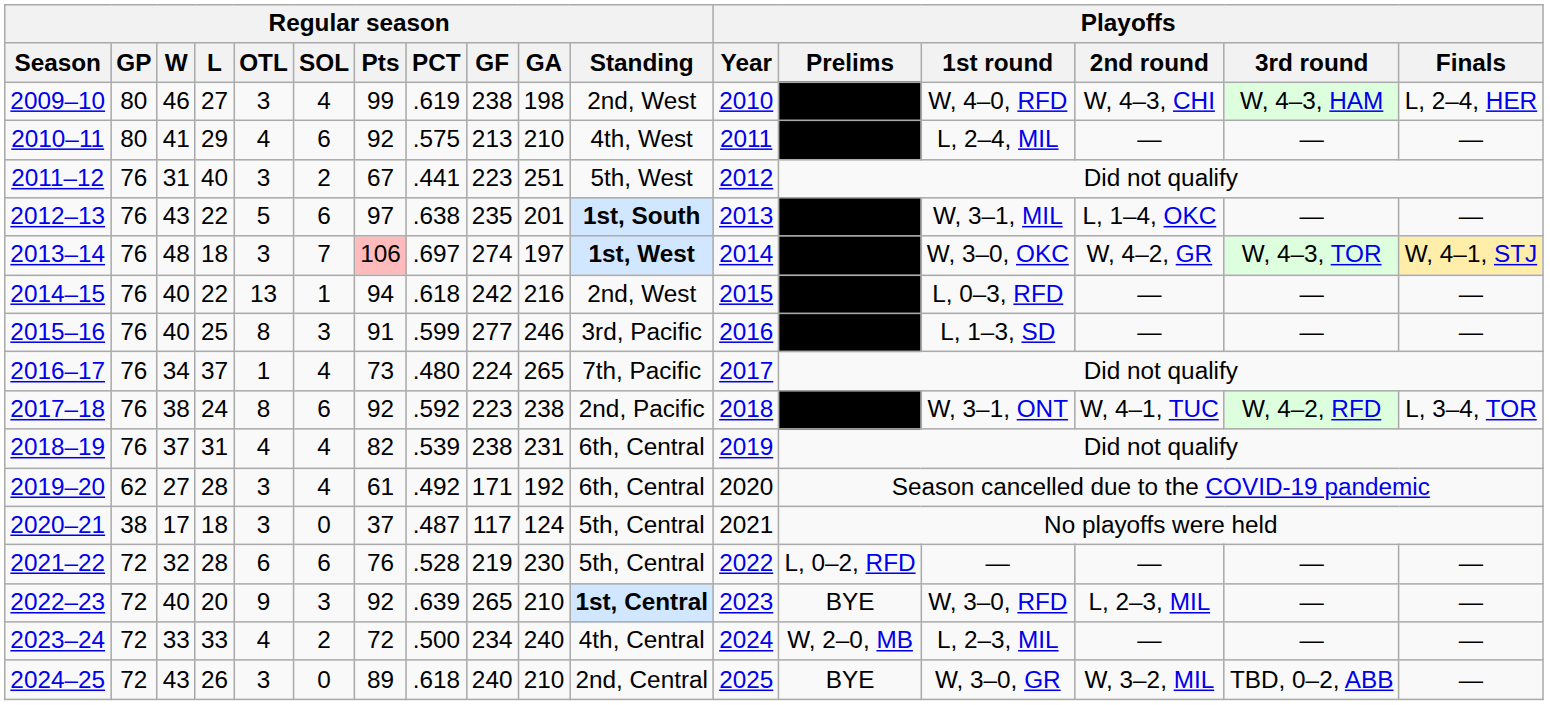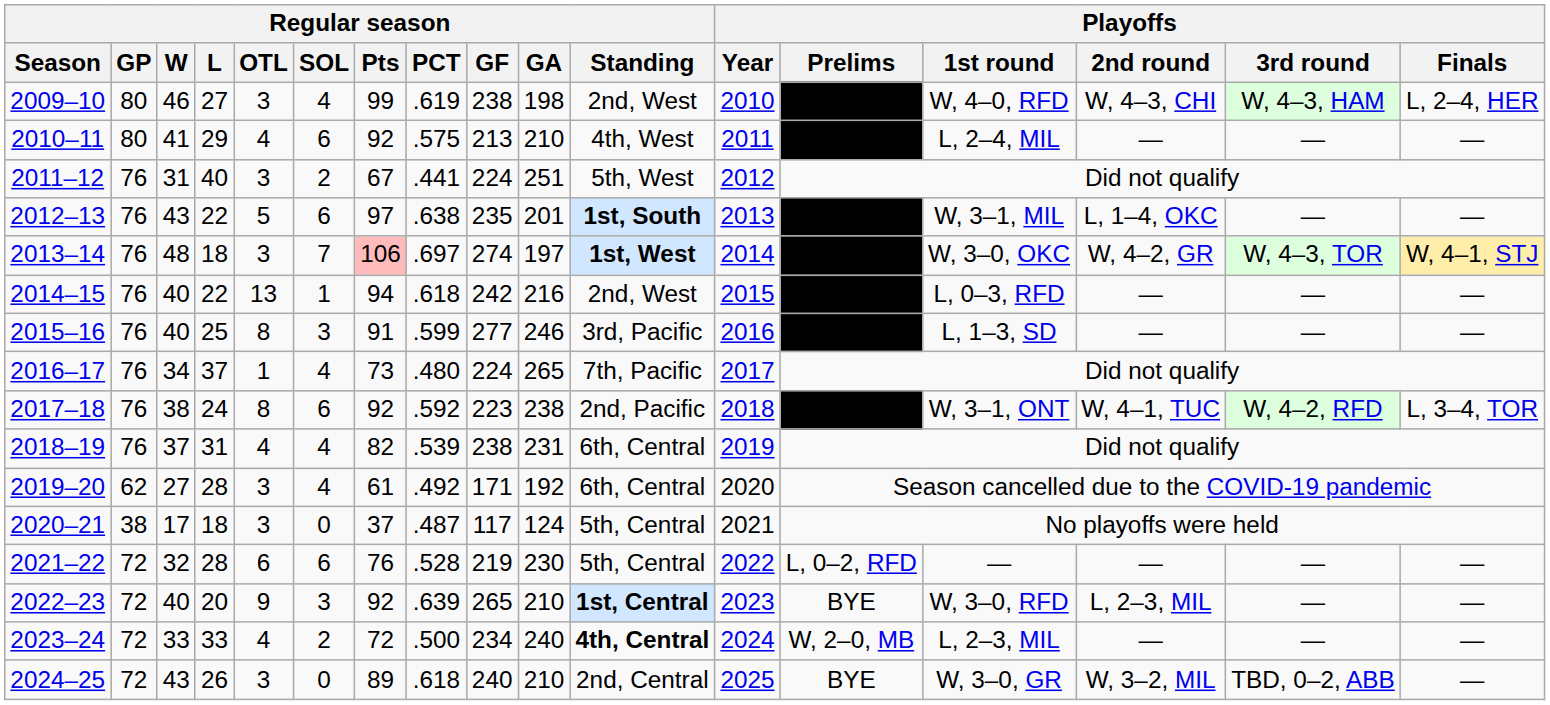2011–12 | Regular season / GF: 223 -> 224
2023–24 | Regular season / Standing: normal -> bold
